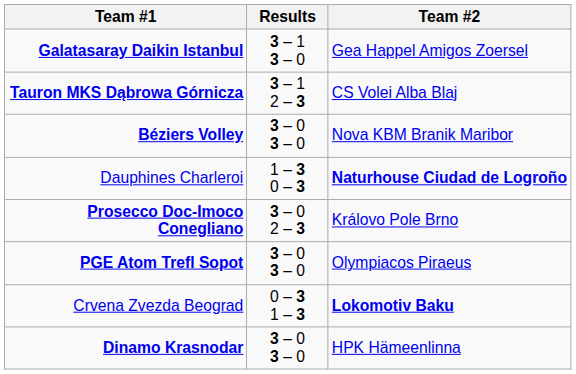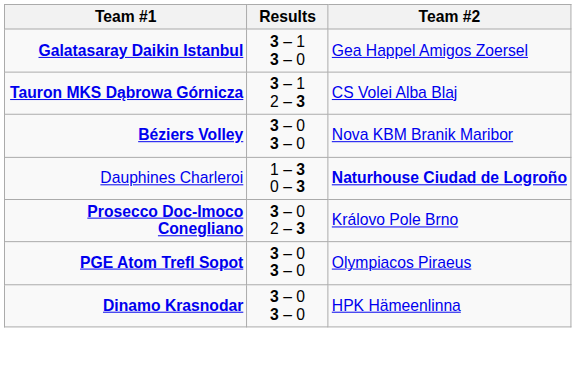- row: Crvena Zvezda Beograd | 0 – 3 1 – 3 | Lokomotiv Baku
